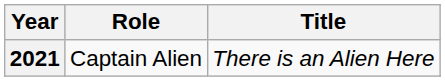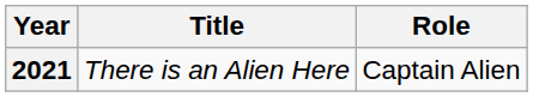columns swapped: Title <-> Role
